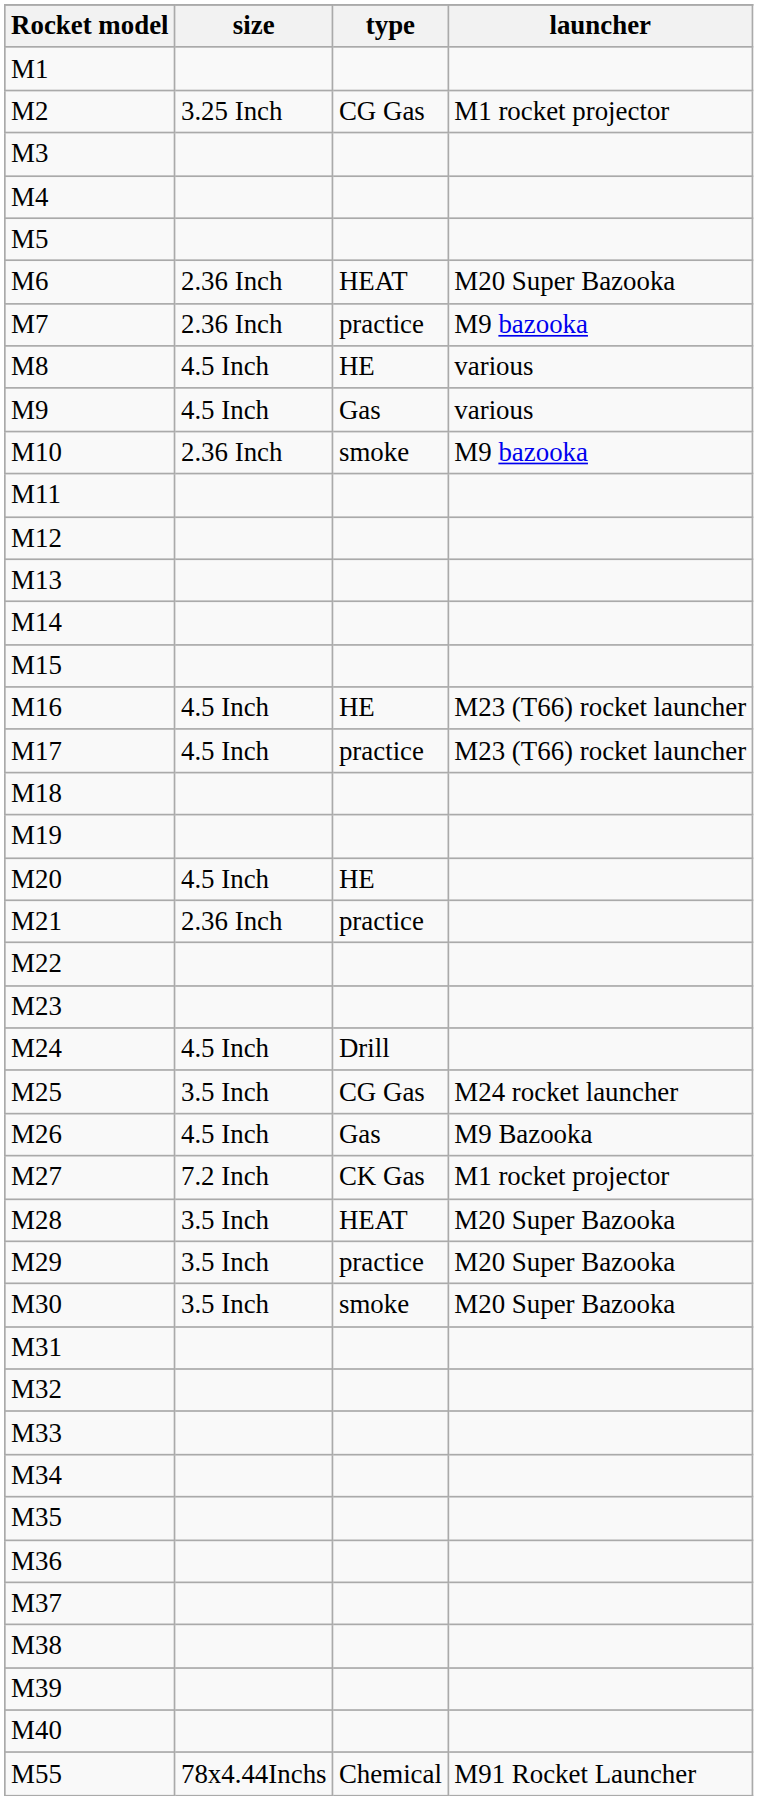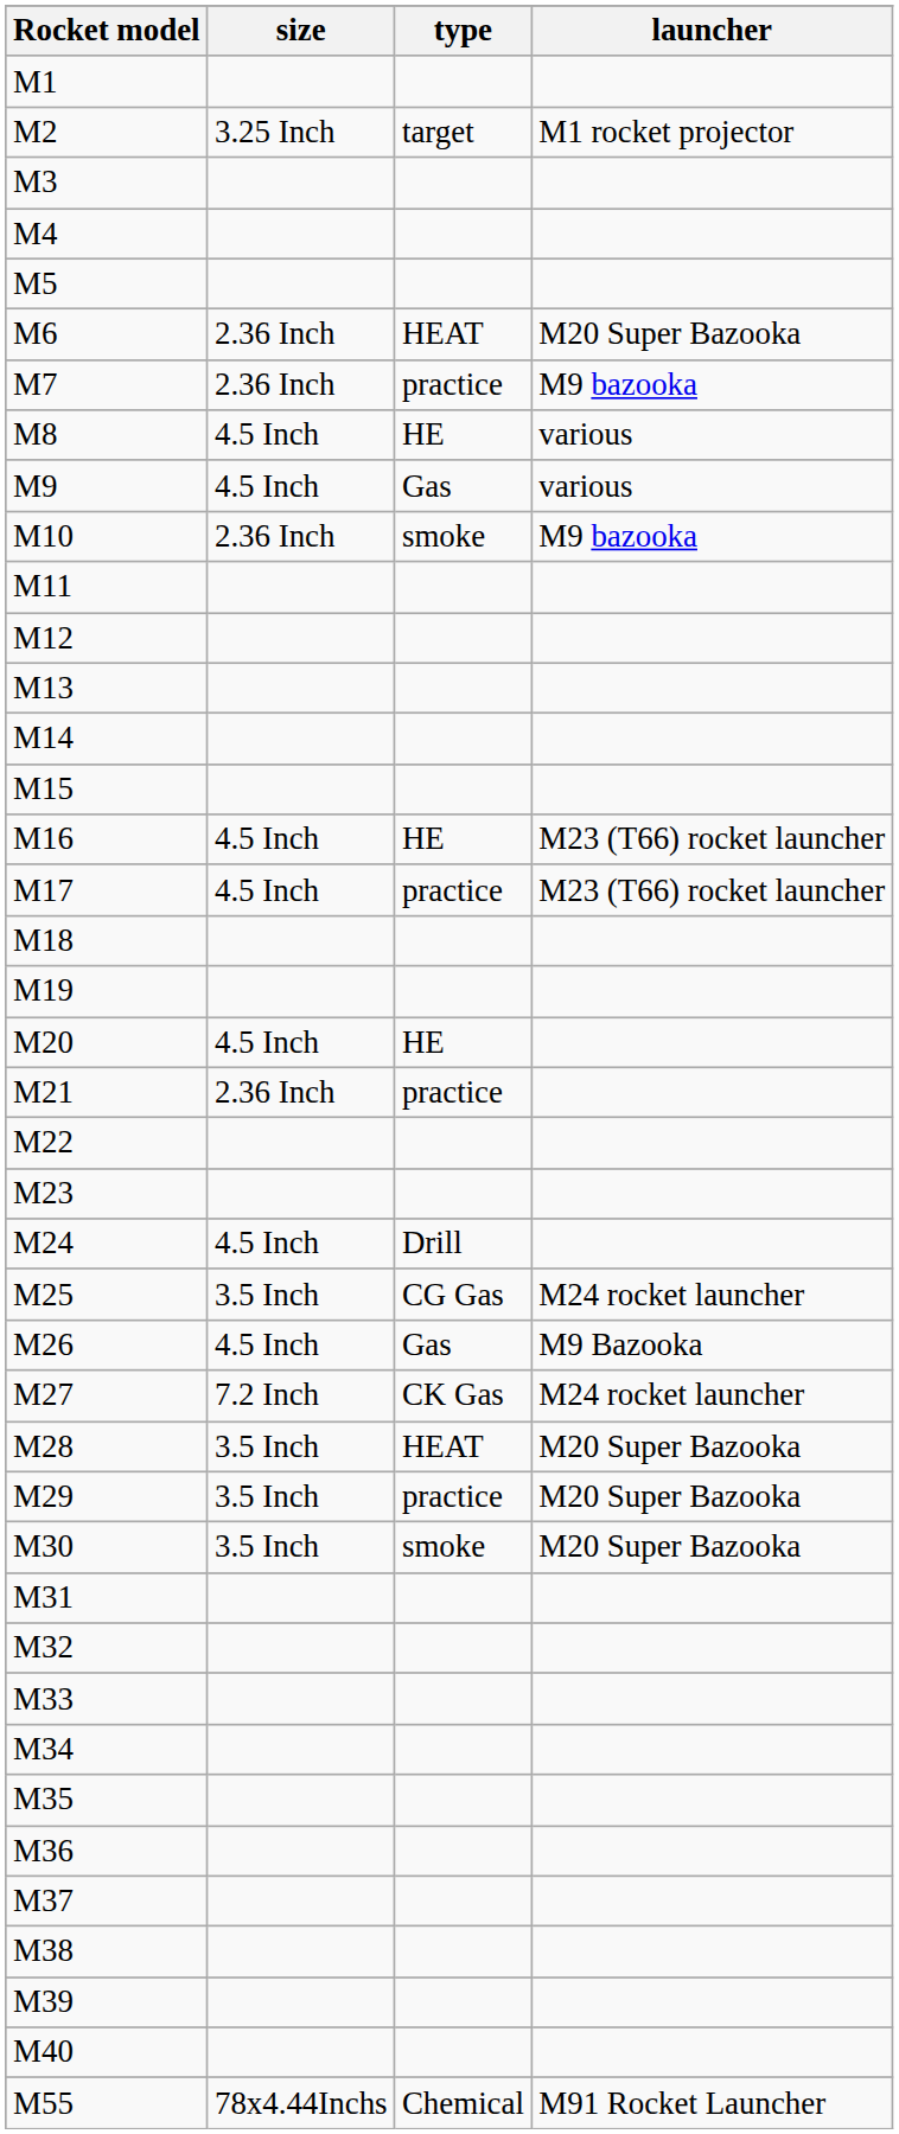M2 | type: CG Gas -> target
M27 | launcher: M1 rocket projector -> M24 rocket launcher
